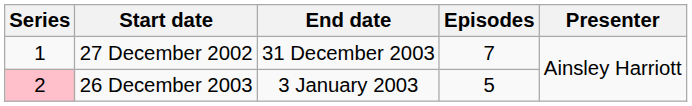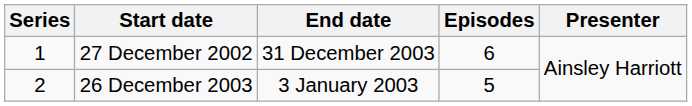27 December 2002 | Episodes: 7 -> 6
26 December 2003 | Series: pink background -> no background
